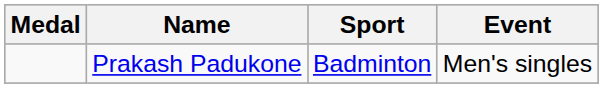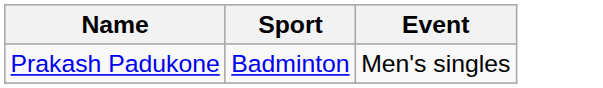- column: Medal
